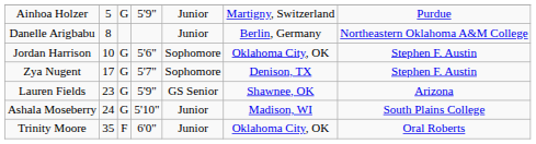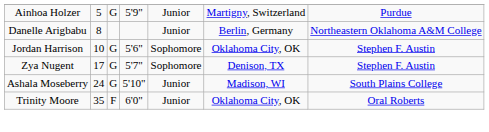- row: Lauren Fields | 23 | G | 5'9" | GS Senior | Shawnee, OK | Arizona
